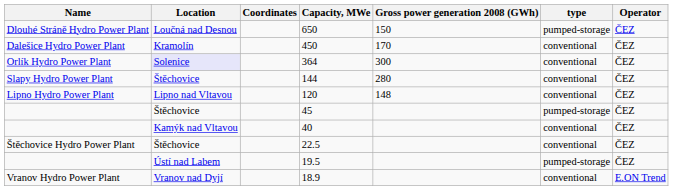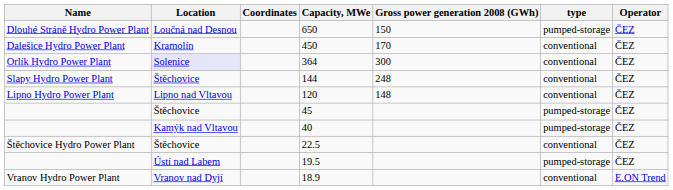144 | Gross power generation 2008 (GWh): 280 -> 248
40 | type: conventional -> pumped-storage
